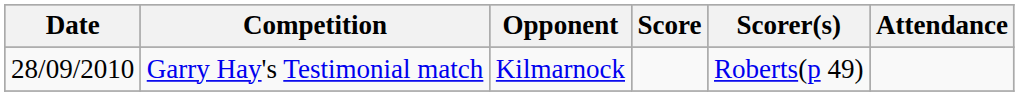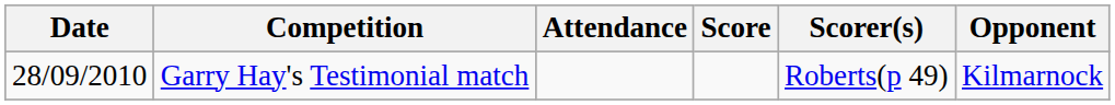columns swapped: Opponent <-> Attendance
